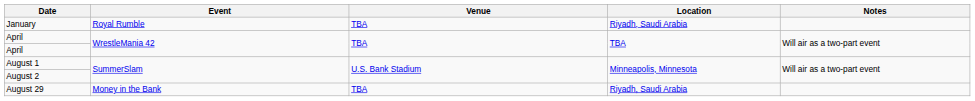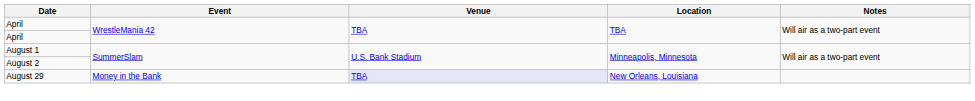- row: January | Royal Rumble | TBA | Riyadh, Saudi Arabia
August 29 | Venue: no background -> lavender background
August 29 | Location: Riyadh, Saudi Arabia -> New Orleans, Louisiana
